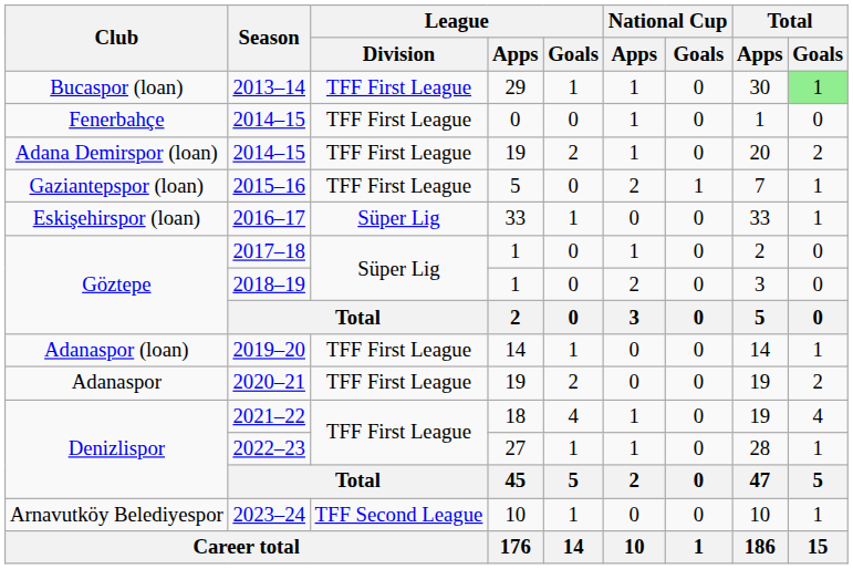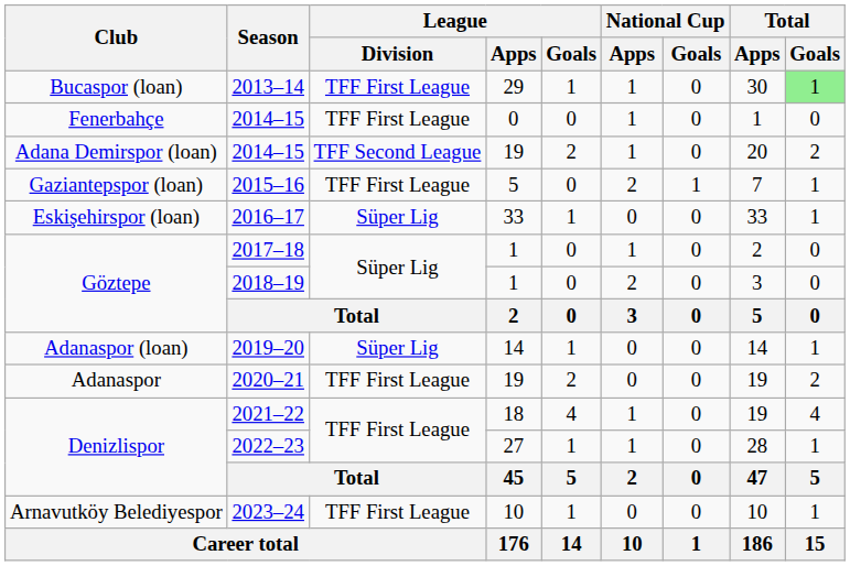Adana Demirspor (loan) / 2014–15 | League / Division: TFF First League -> TFF Second League
2019–20 | League / Division: TFF First League -> Süper Lig
2023–24 | League / Division: TFF Second League -> TFF First League
